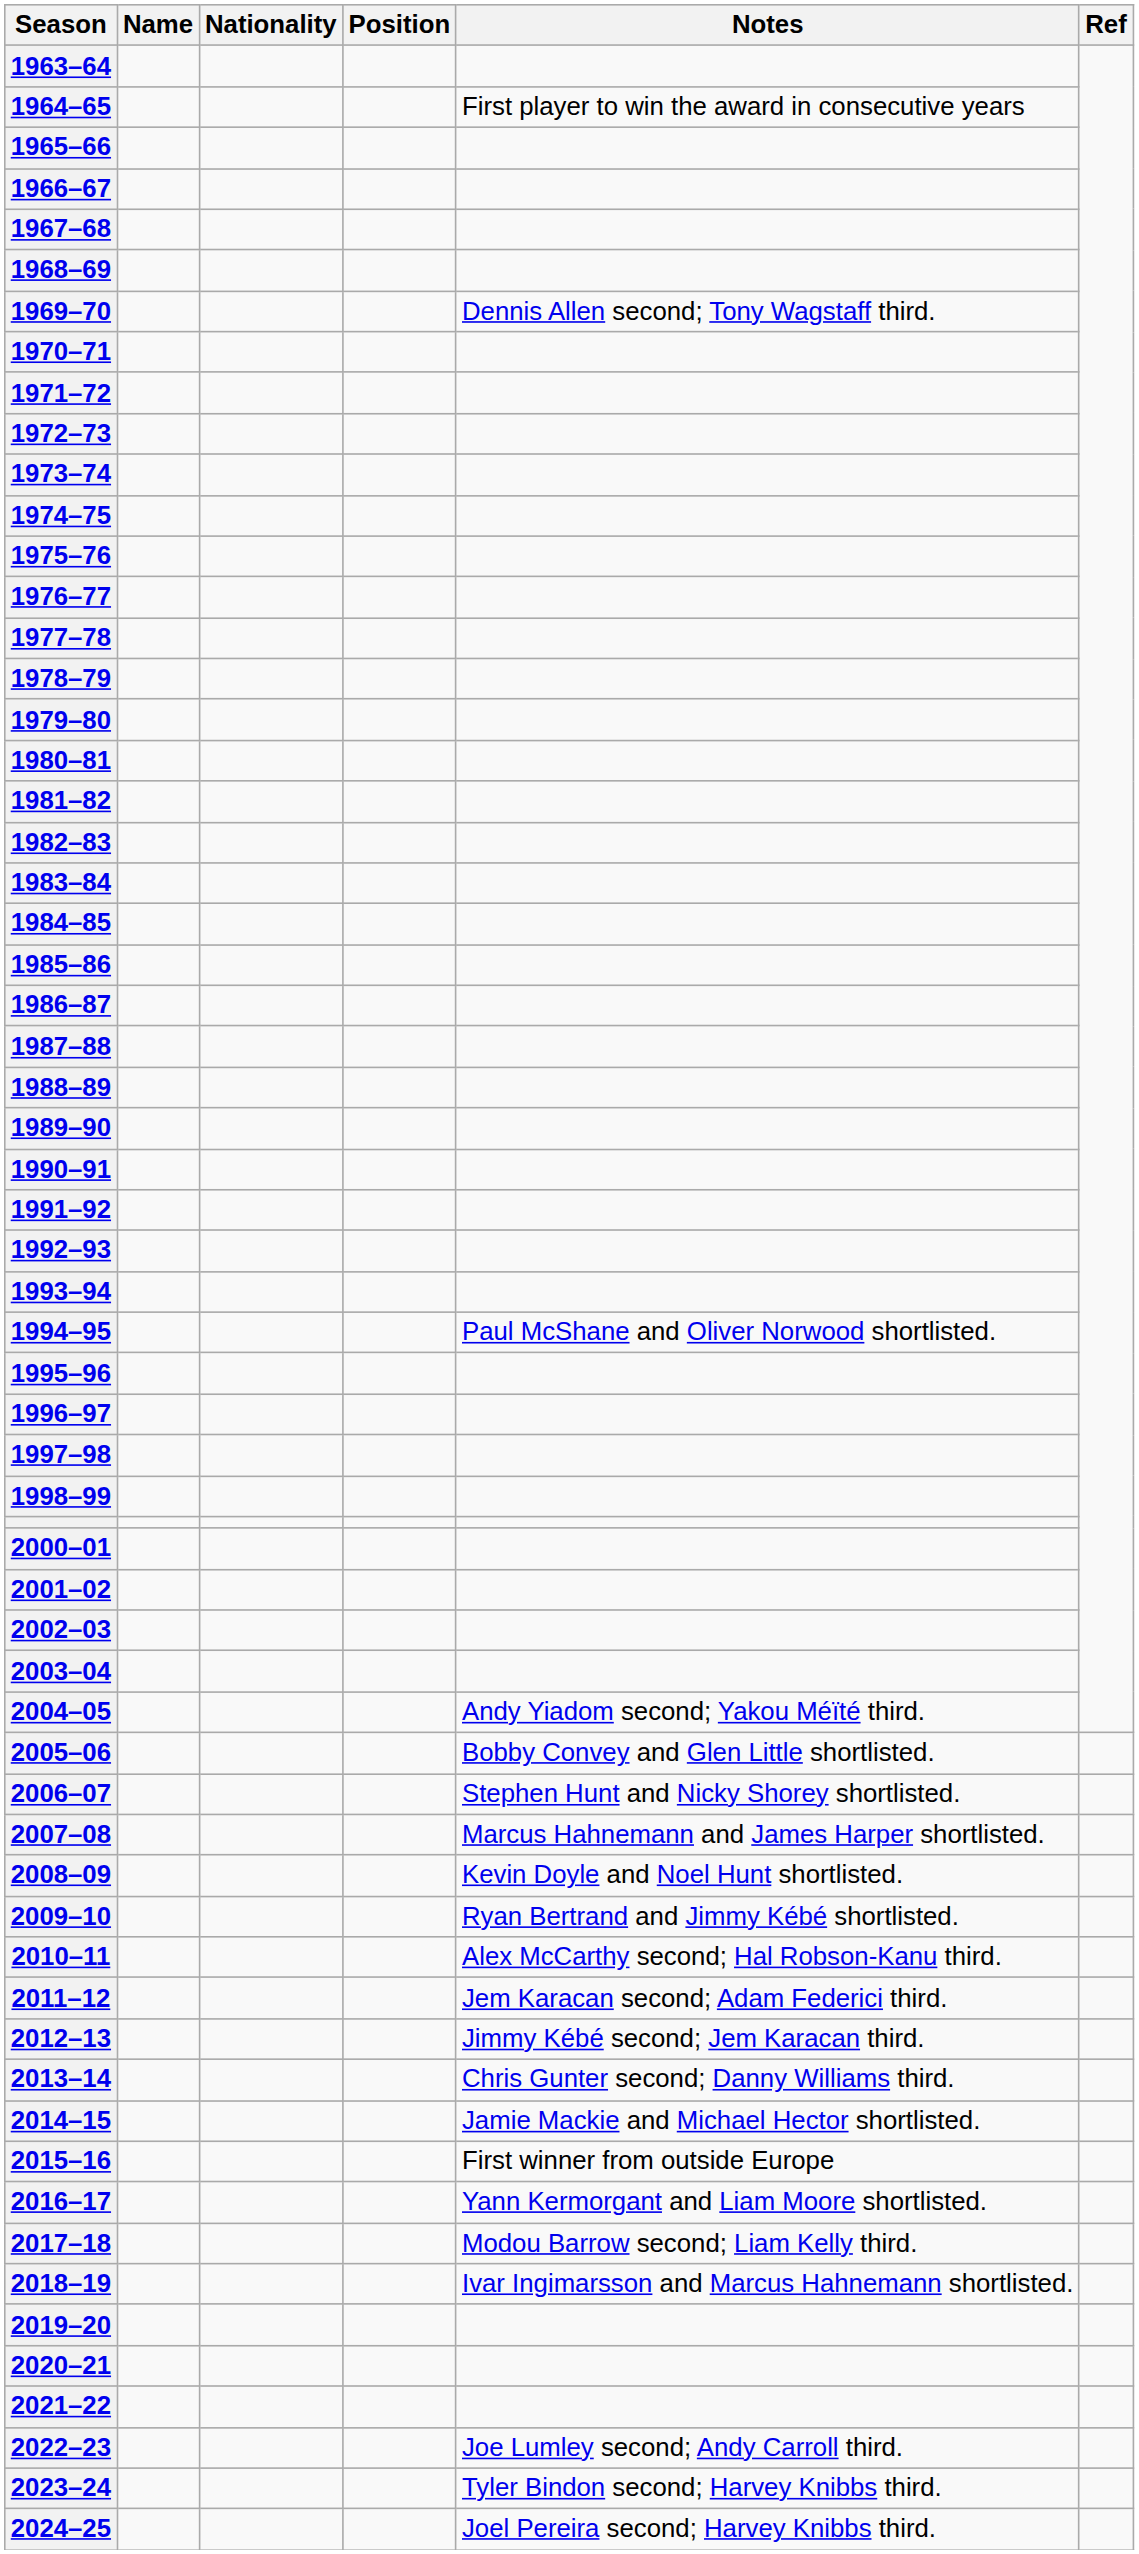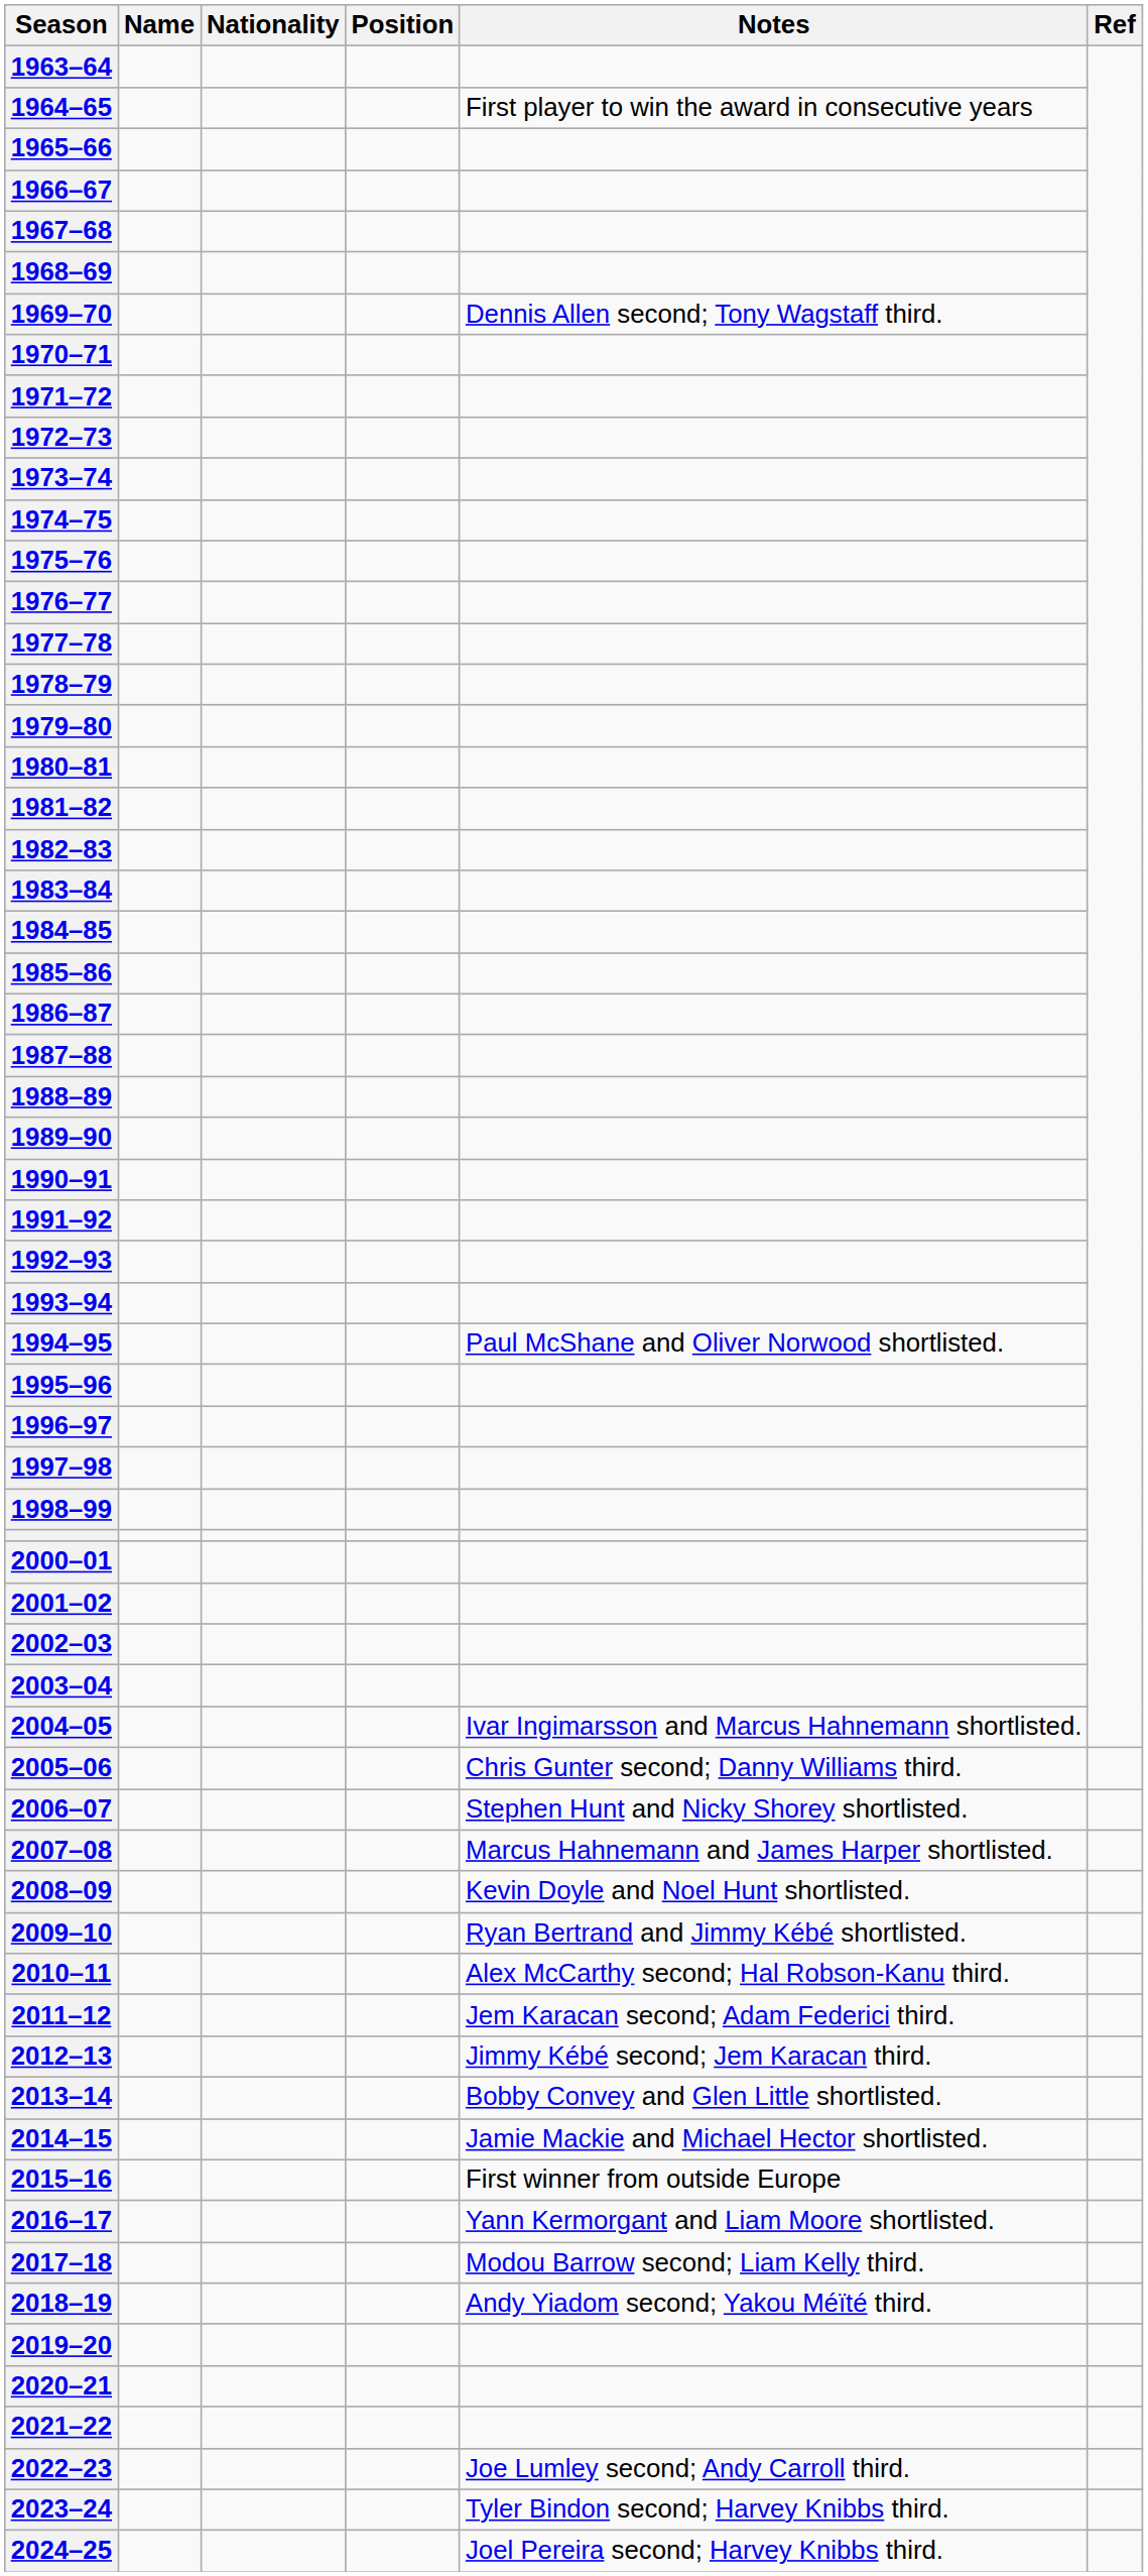2004–05 | Notes: Andy Yiadom second; Yakou Méïté third. -> Ivar Ingimarsson and Marcus Hahnemann shortlisted.
2005–06 | Notes: Bobby Convey and Glen Little shortlisted. -> Chris Gunter second; Danny Williams third.
2013–14 | Notes: Chris Gunter second; Danny Williams third. -> Bobby Convey and Glen Little shortlisted.
2018–19 | Notes: Ivar Ingimarsson and Marcus Hahnemann shortlisted. -> Andy Yiadom second; Yakou Méïté third.
